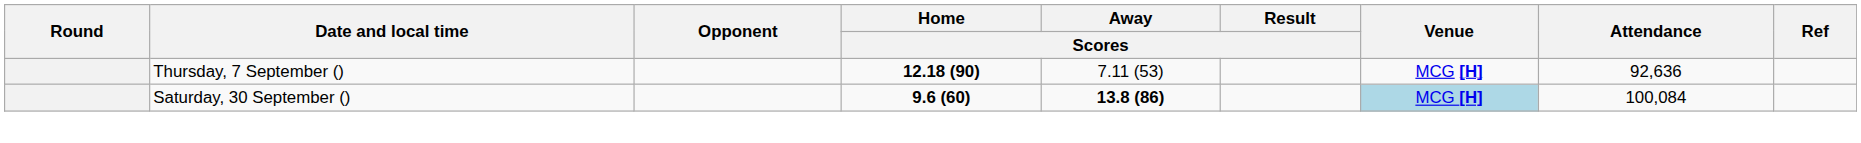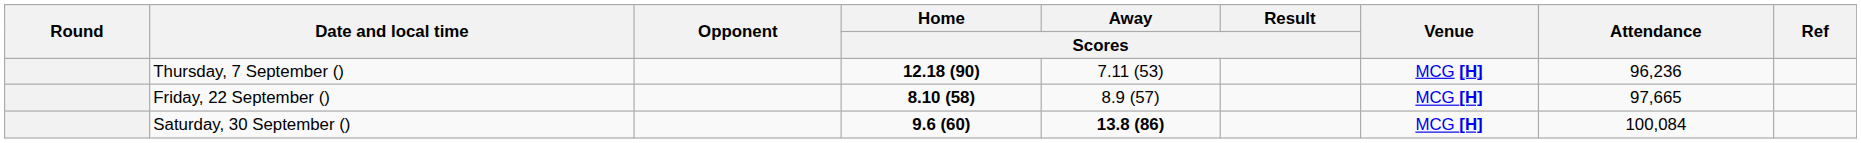Thursday, 7 September () | Attendance: 92,636 -> 96,236
+ row: Friday, 22 September () | 8.10 (58) | 8.9 (57) | MCG [H] | 97,665
Saturday, 30 September () | Venue: lightblue background -> no background
